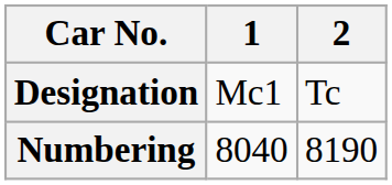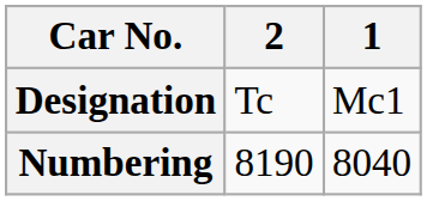columns swapped: 1 <-> 2
